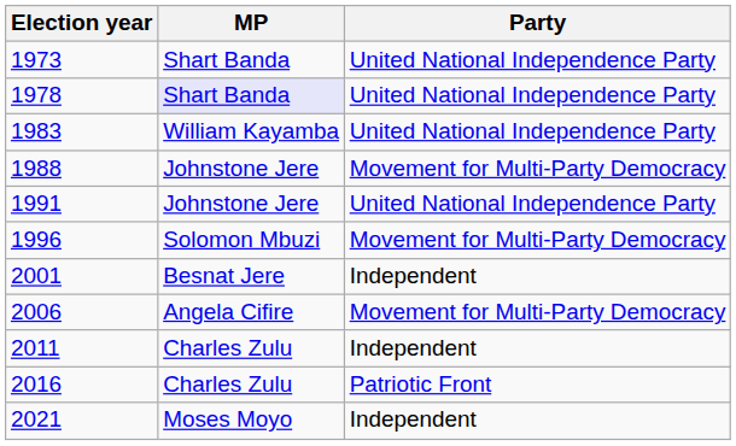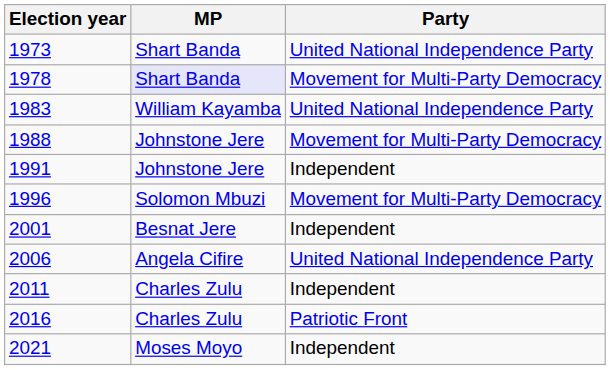1978 | Party: United National Independence Party -> Movement for Multi-Party Democracy
1991 | Party: United National Independence Party -> Independent
2006 | Party: Movement for Multi-Party Democracy -> United National Independence Party
